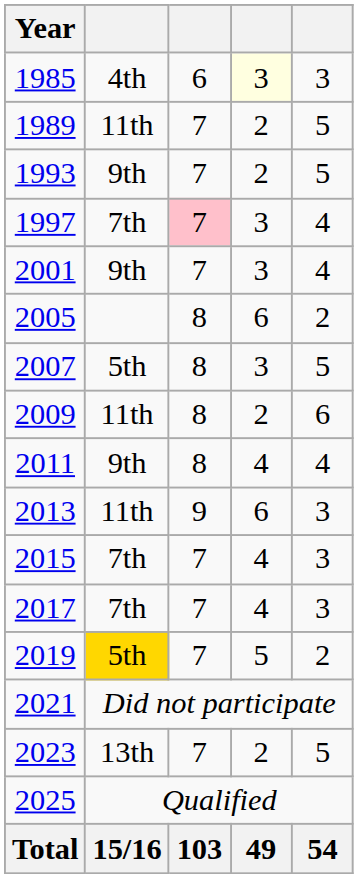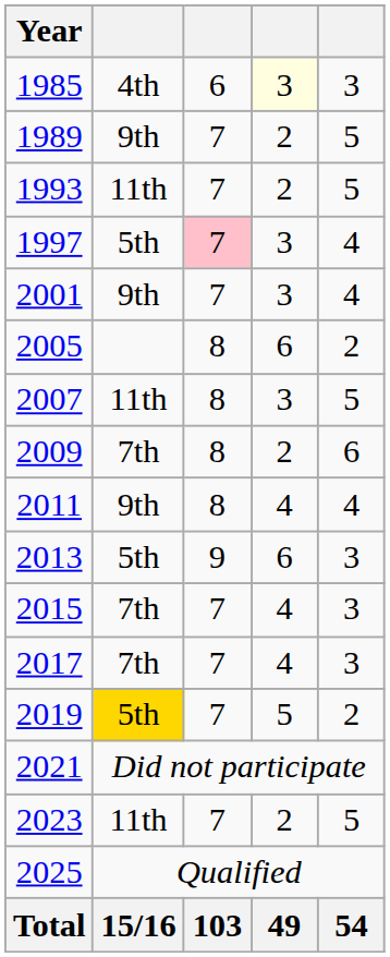1989 | column 2: 11th -> 9th
1993 | column 2: 9th -> 11th
1997 | column 2: 7th -> 5th
2007 | column 2: 5th -> 11th
2009 | column 2: 11th -> 7th
2013 | column 2: 11th -> 5th
2023 | column 2: 13th -> 11th
